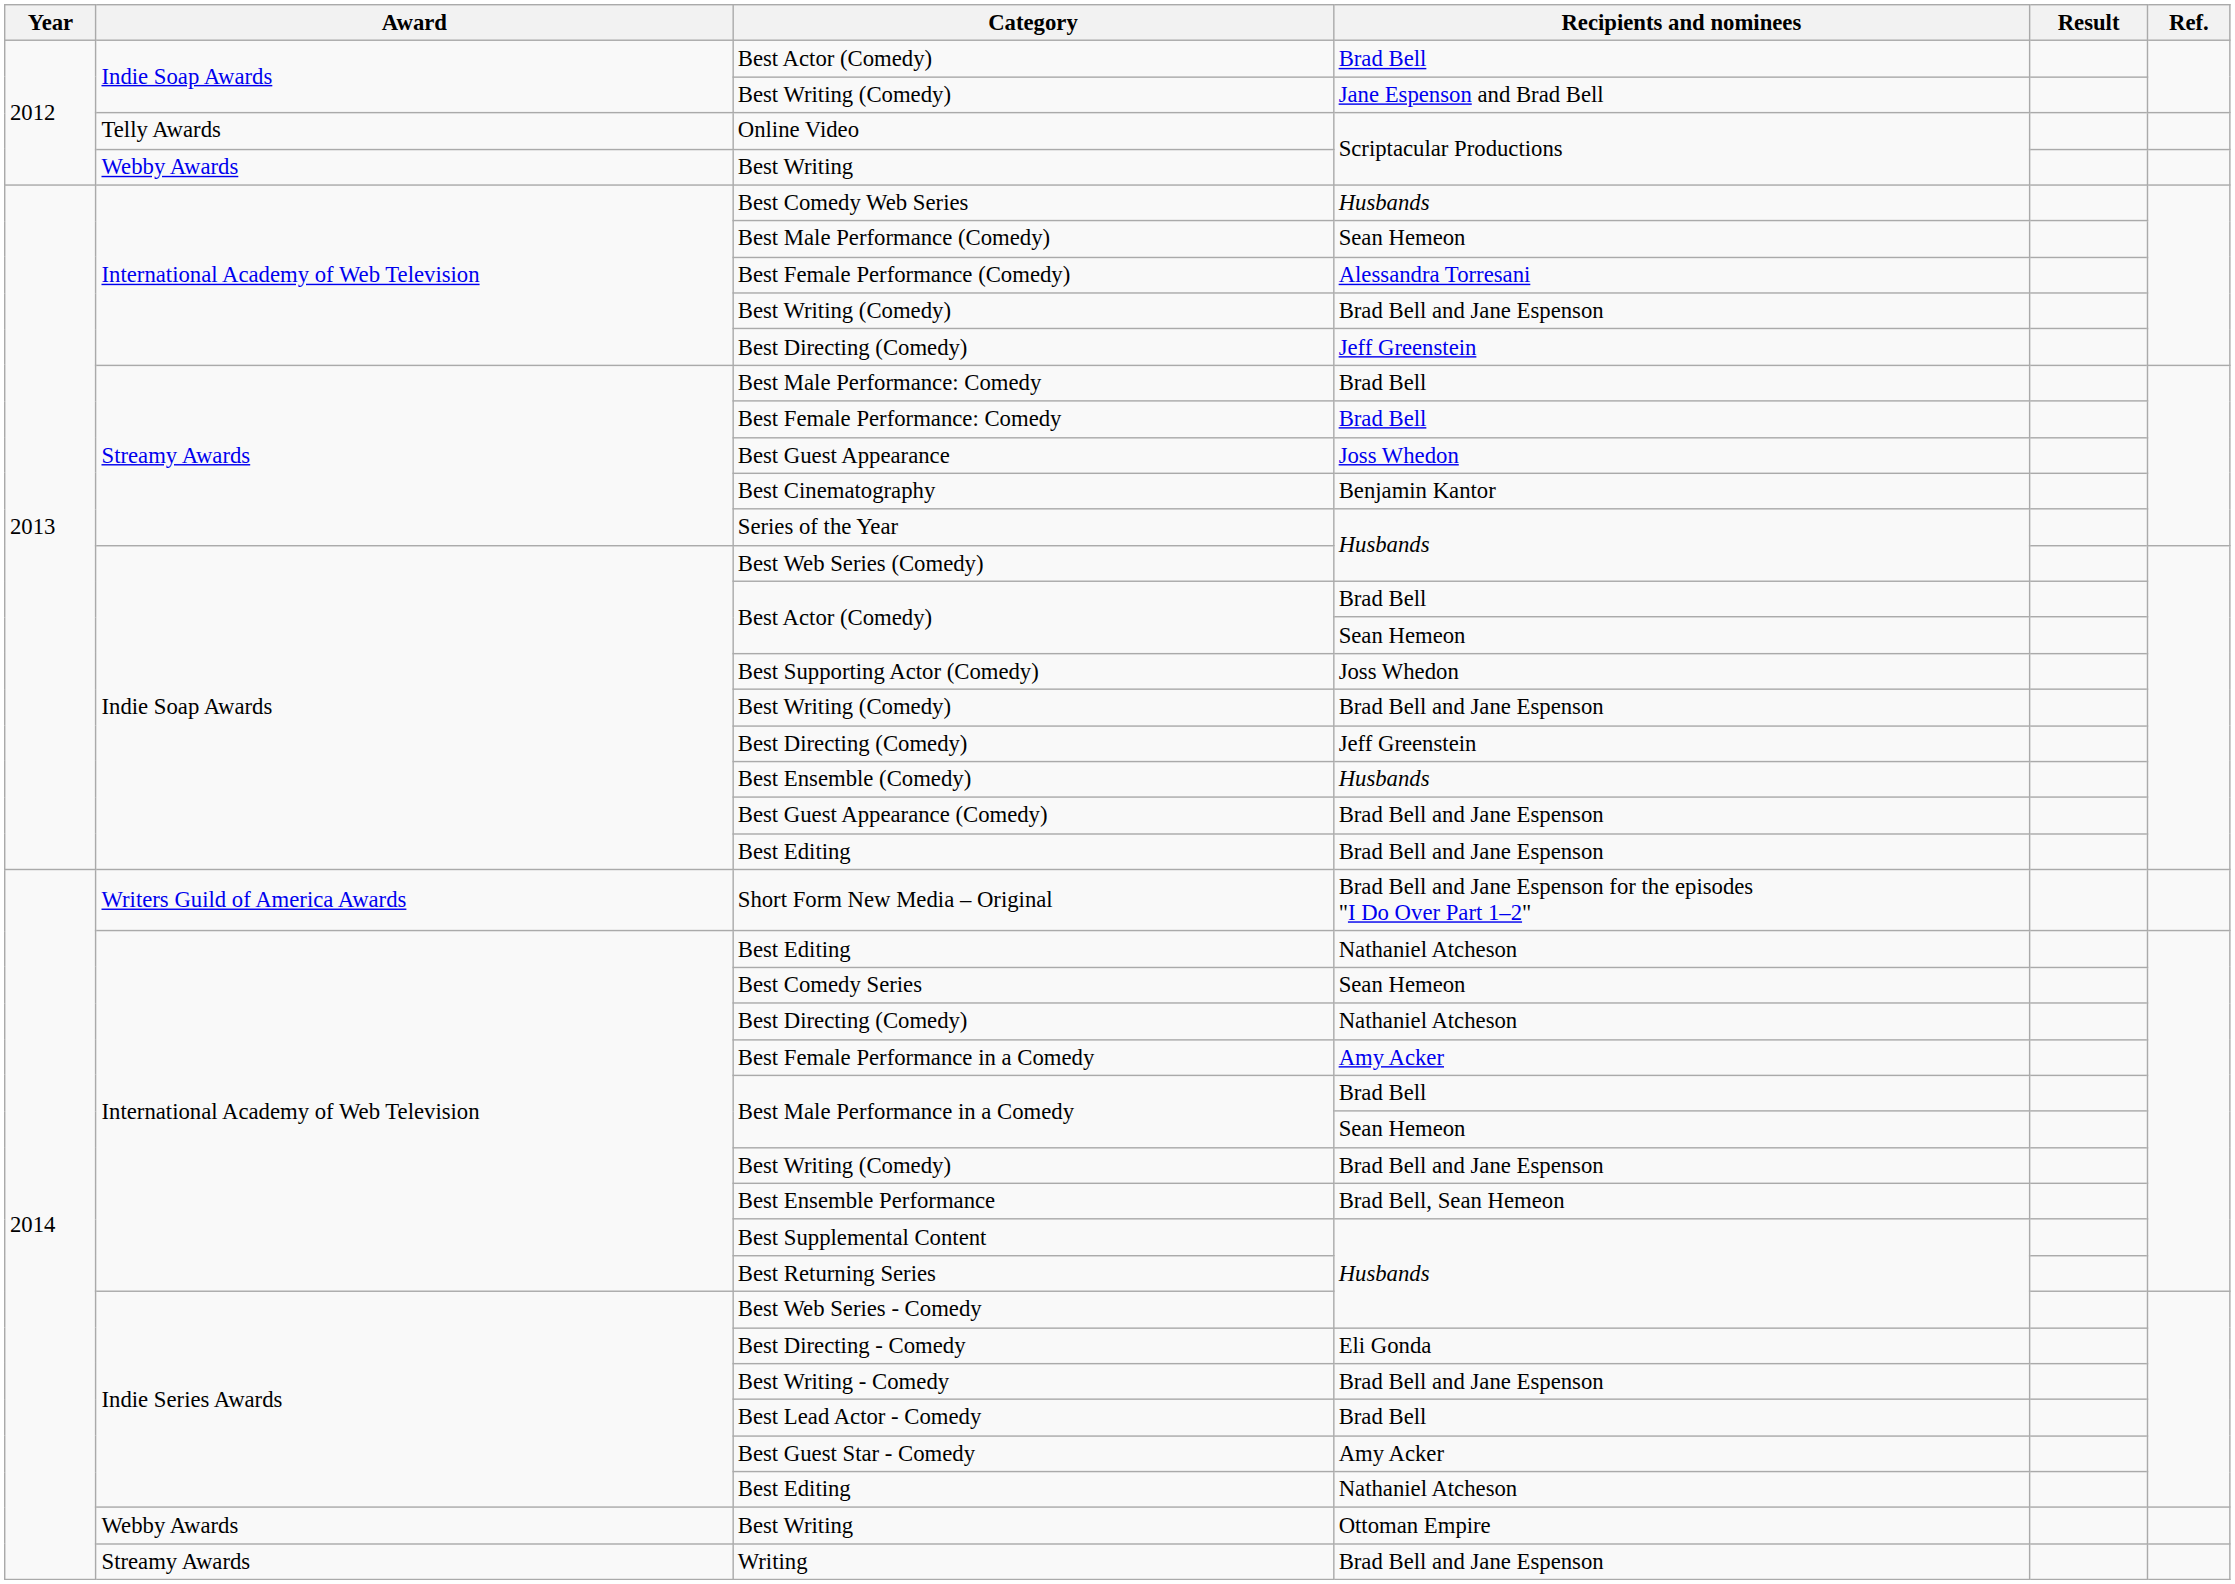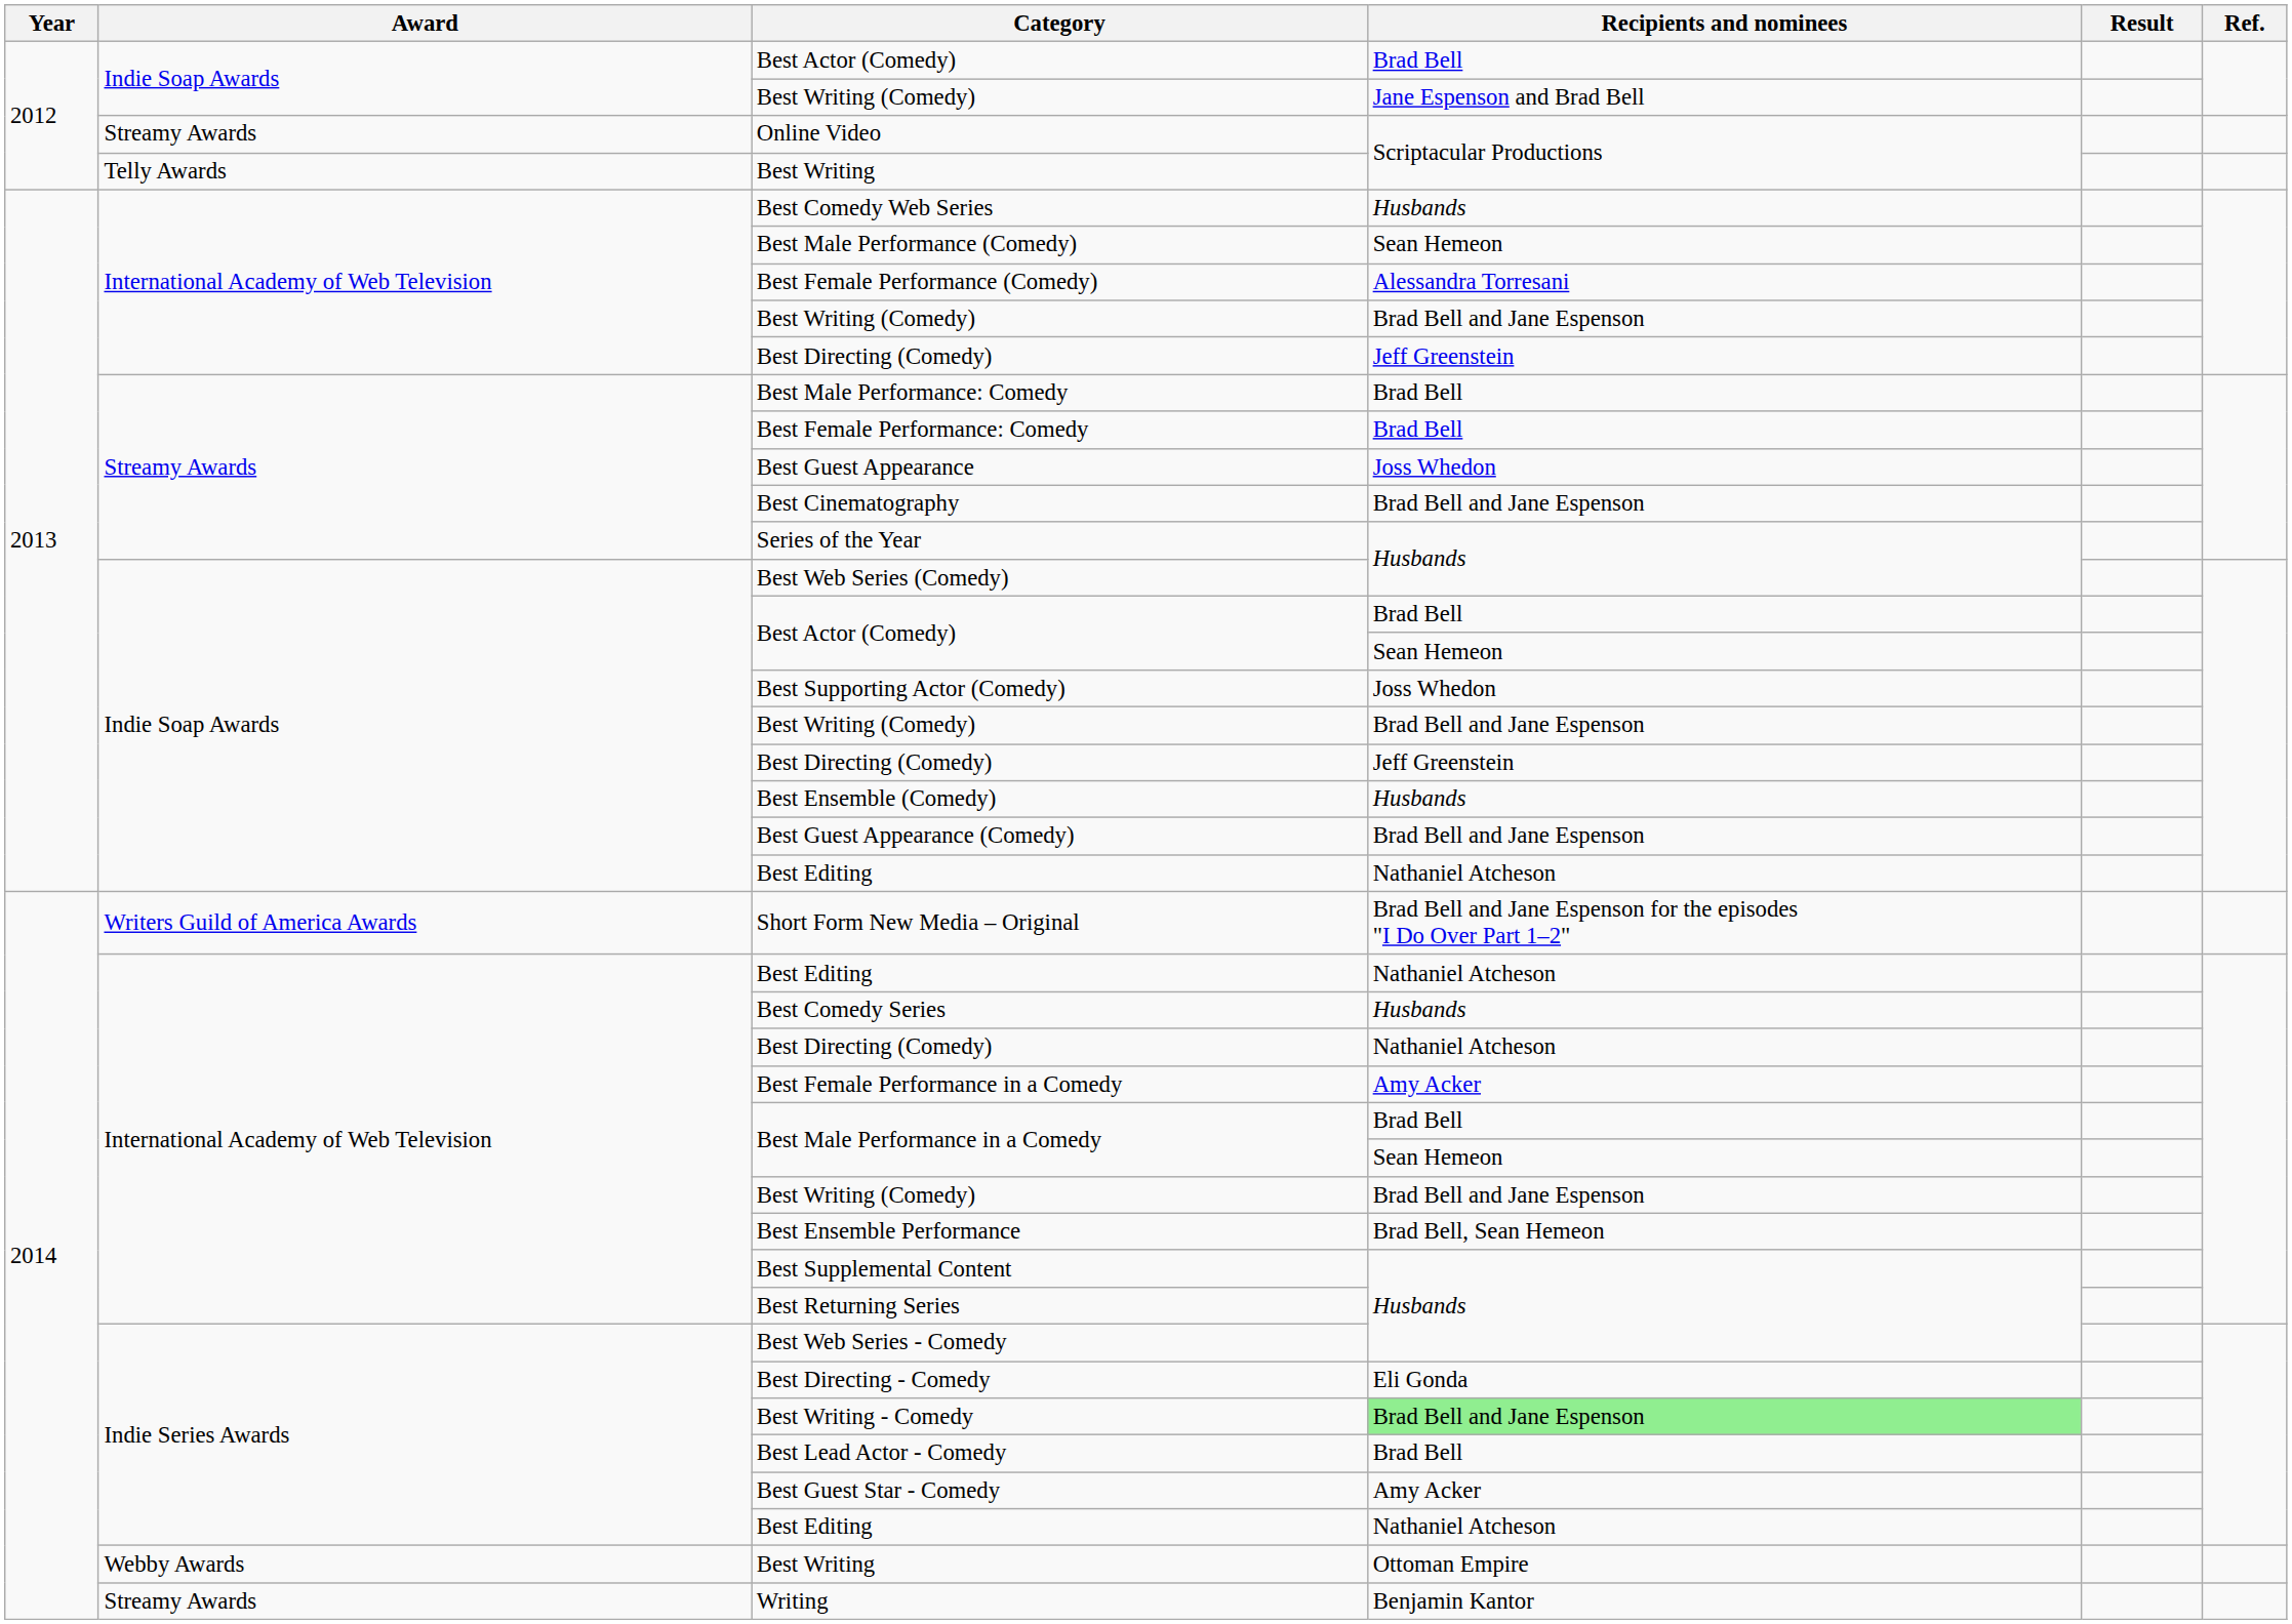Online Video | Award: Telly Awards -> Streamy Awards
2012 / Best Writing | Award: Webby Awards -> Telly Awards
Best Cinematography | Recipients and nominees: Benjamin Kantor -> Brad Bell and Jane Espenson
2013 / Best Editing | Recipients and nominees: Brad Bell and Jane Espenson -> Nathaniel Atcheson
Best Comedy Series | Recipients and nominees: Sean Hemeon -> Husbands
Best Writing - Comedy | Recipients and nominees: no background -> lightgreen background
Writing | Recipients and nominees: Brad Bell and Jane Espenson -> Benjamin Kantor
